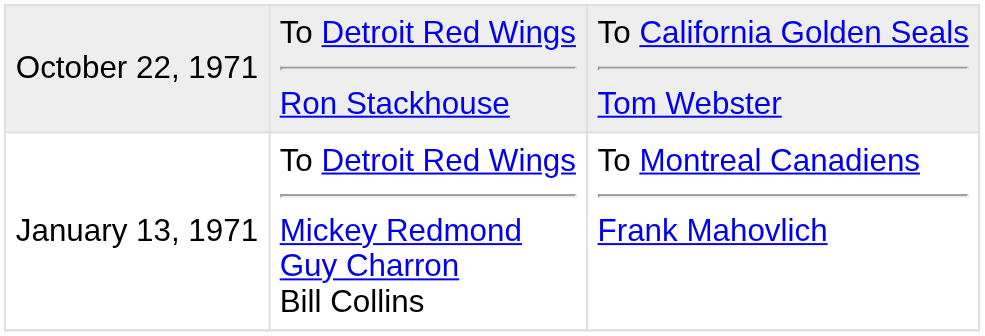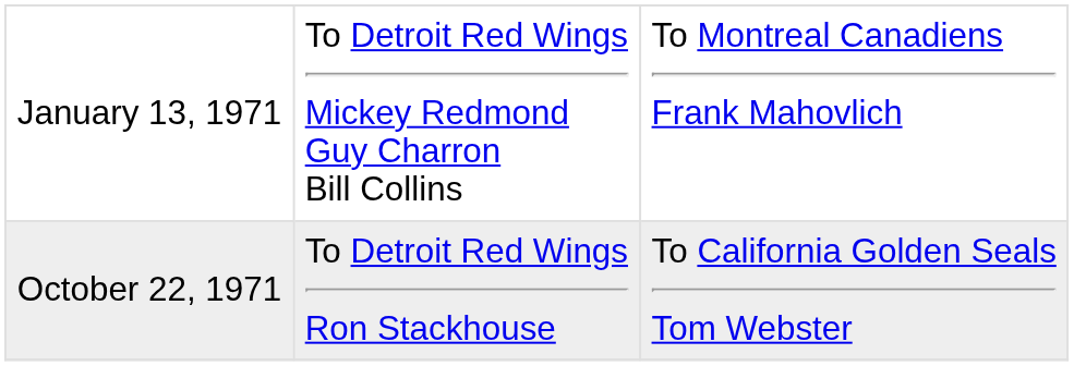rows swapped: October 22, 1971 <-> January 13, 1971
